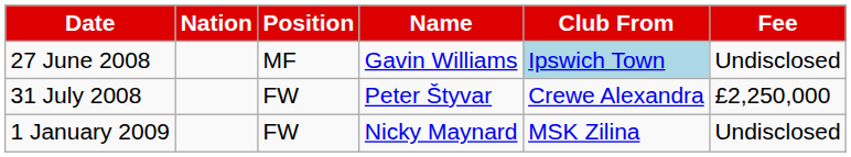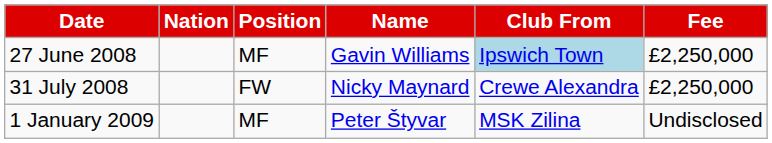27 June 2008 | Fee: Undisclosed -> £2,250,000
31 July 2008 | Name: Peter Štyvar -> Nicky Maynard
1 January 2009 | Position: FW -> MF
1 January 2009 | Name: Nicky Maynard -> Peter Štyvar
